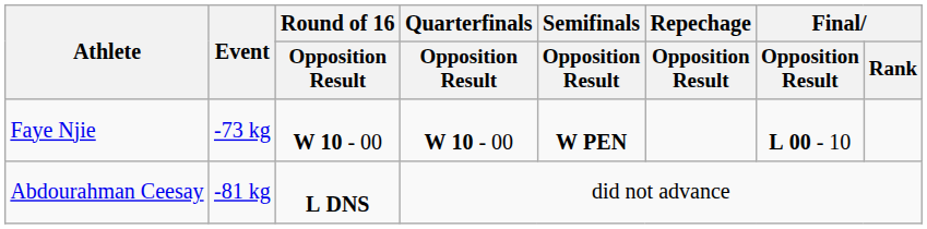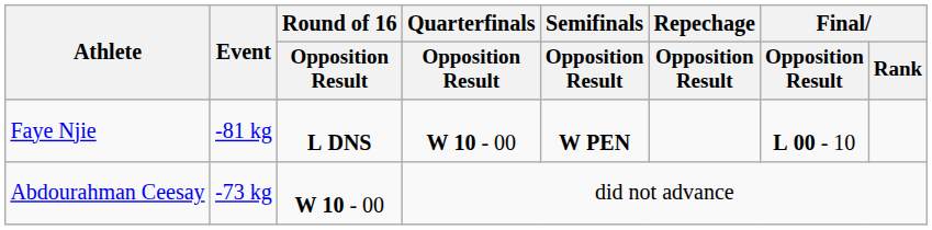Faye Njie | Event: -73 kg -> -81 kg
Faye Njie | Round of 16 / Opposition Result: W 10 - 00 -> L DNS
Abdourahman Ceesay | Event: -81 kg -> -73 kg
Abdourahman Ceesay | Round of 16 / Opposition Result: L DNS -> W 10 - 00
